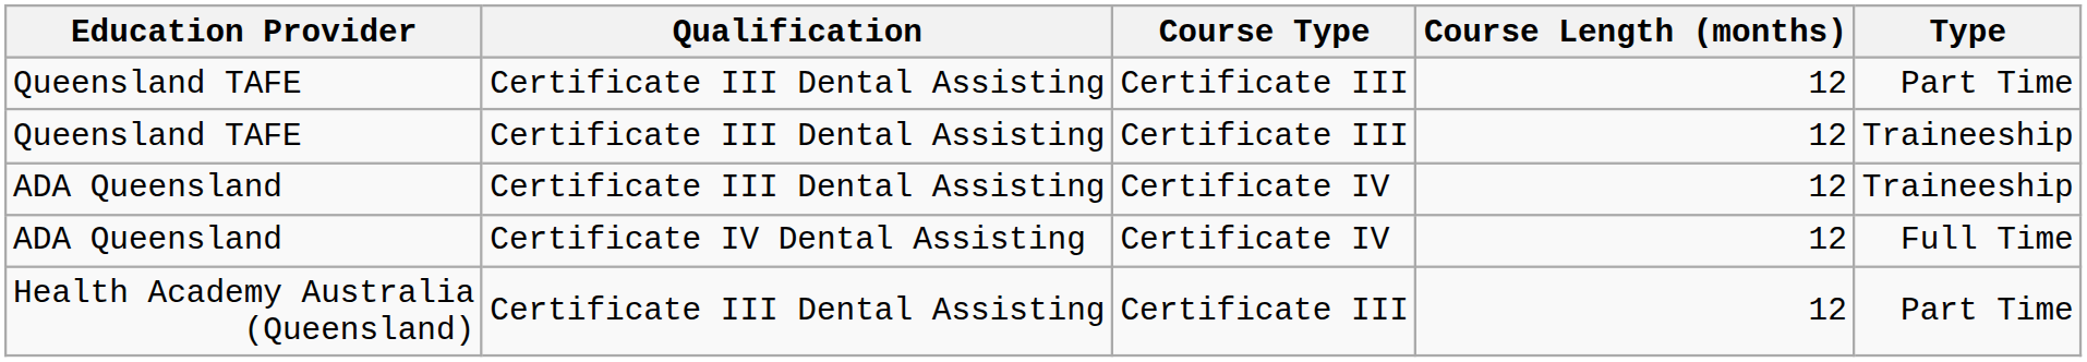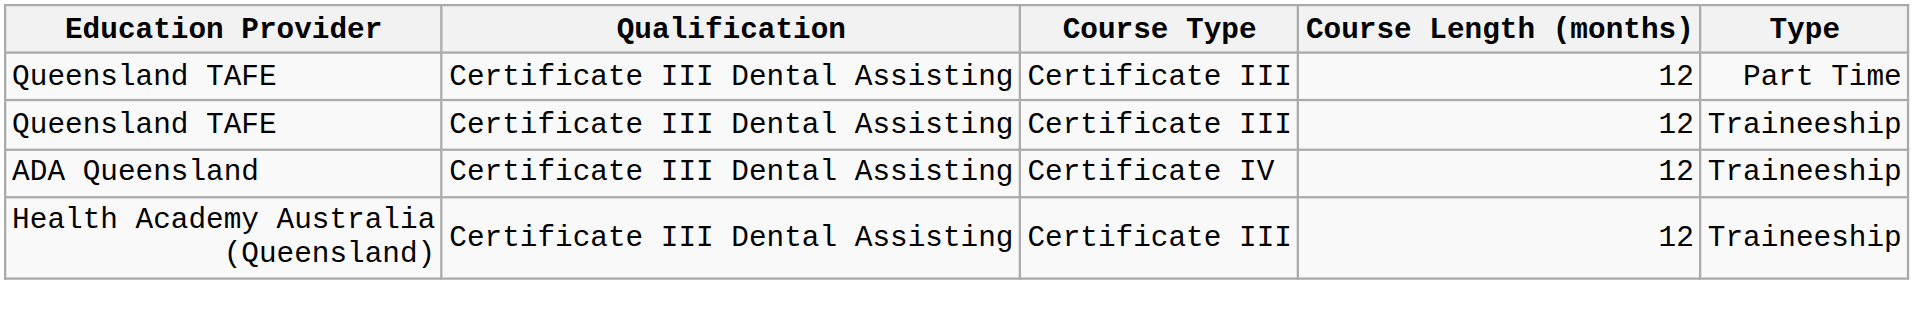- row: ADA Queensland | Certificate IV Dental Assisting | Certificate IV | 12 | Full Time
Health Academy Australia (Queensland) | Type: Part Time -> Traineeship
